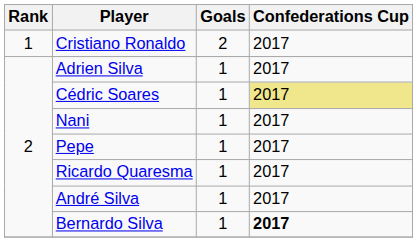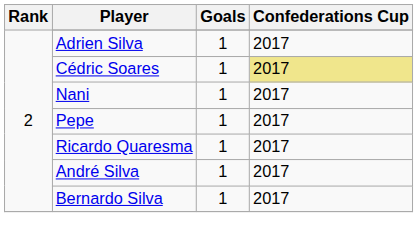- row: 1 | Cristiano Ronaldo | 2 | 2017
Bernardo Silva | Confederations Cup: bold -> normal
